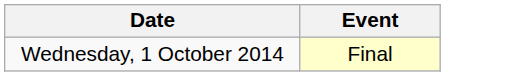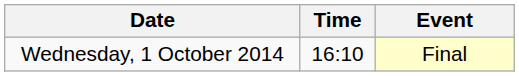+ column: Time | 16:10
